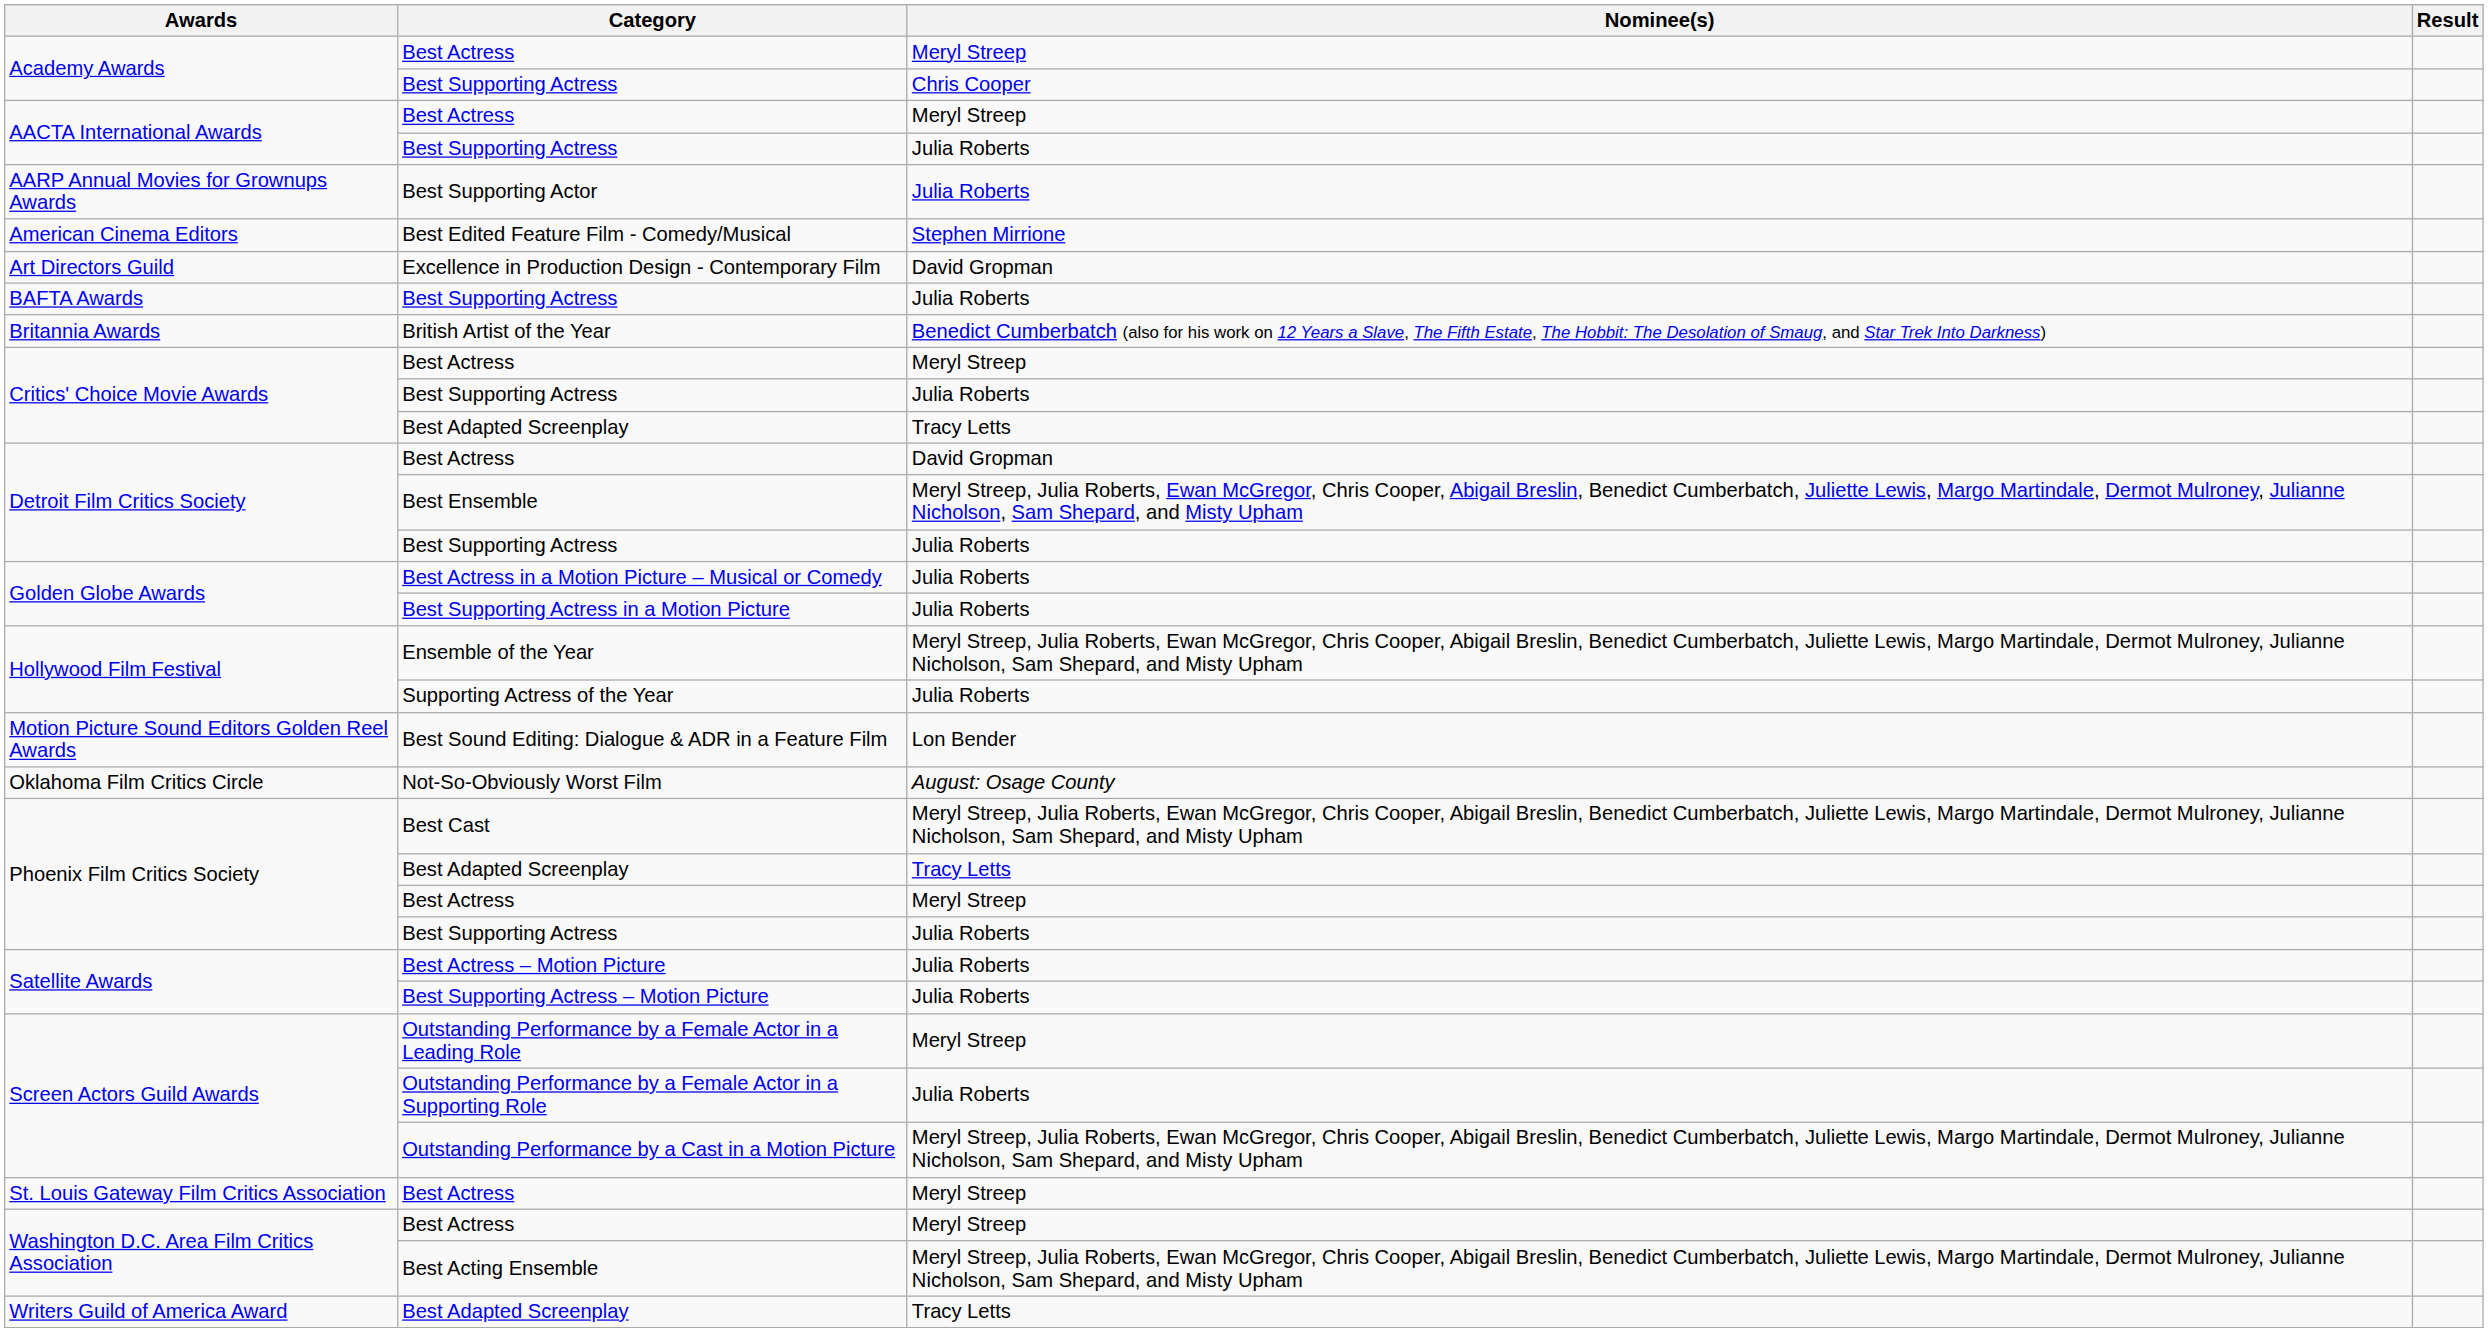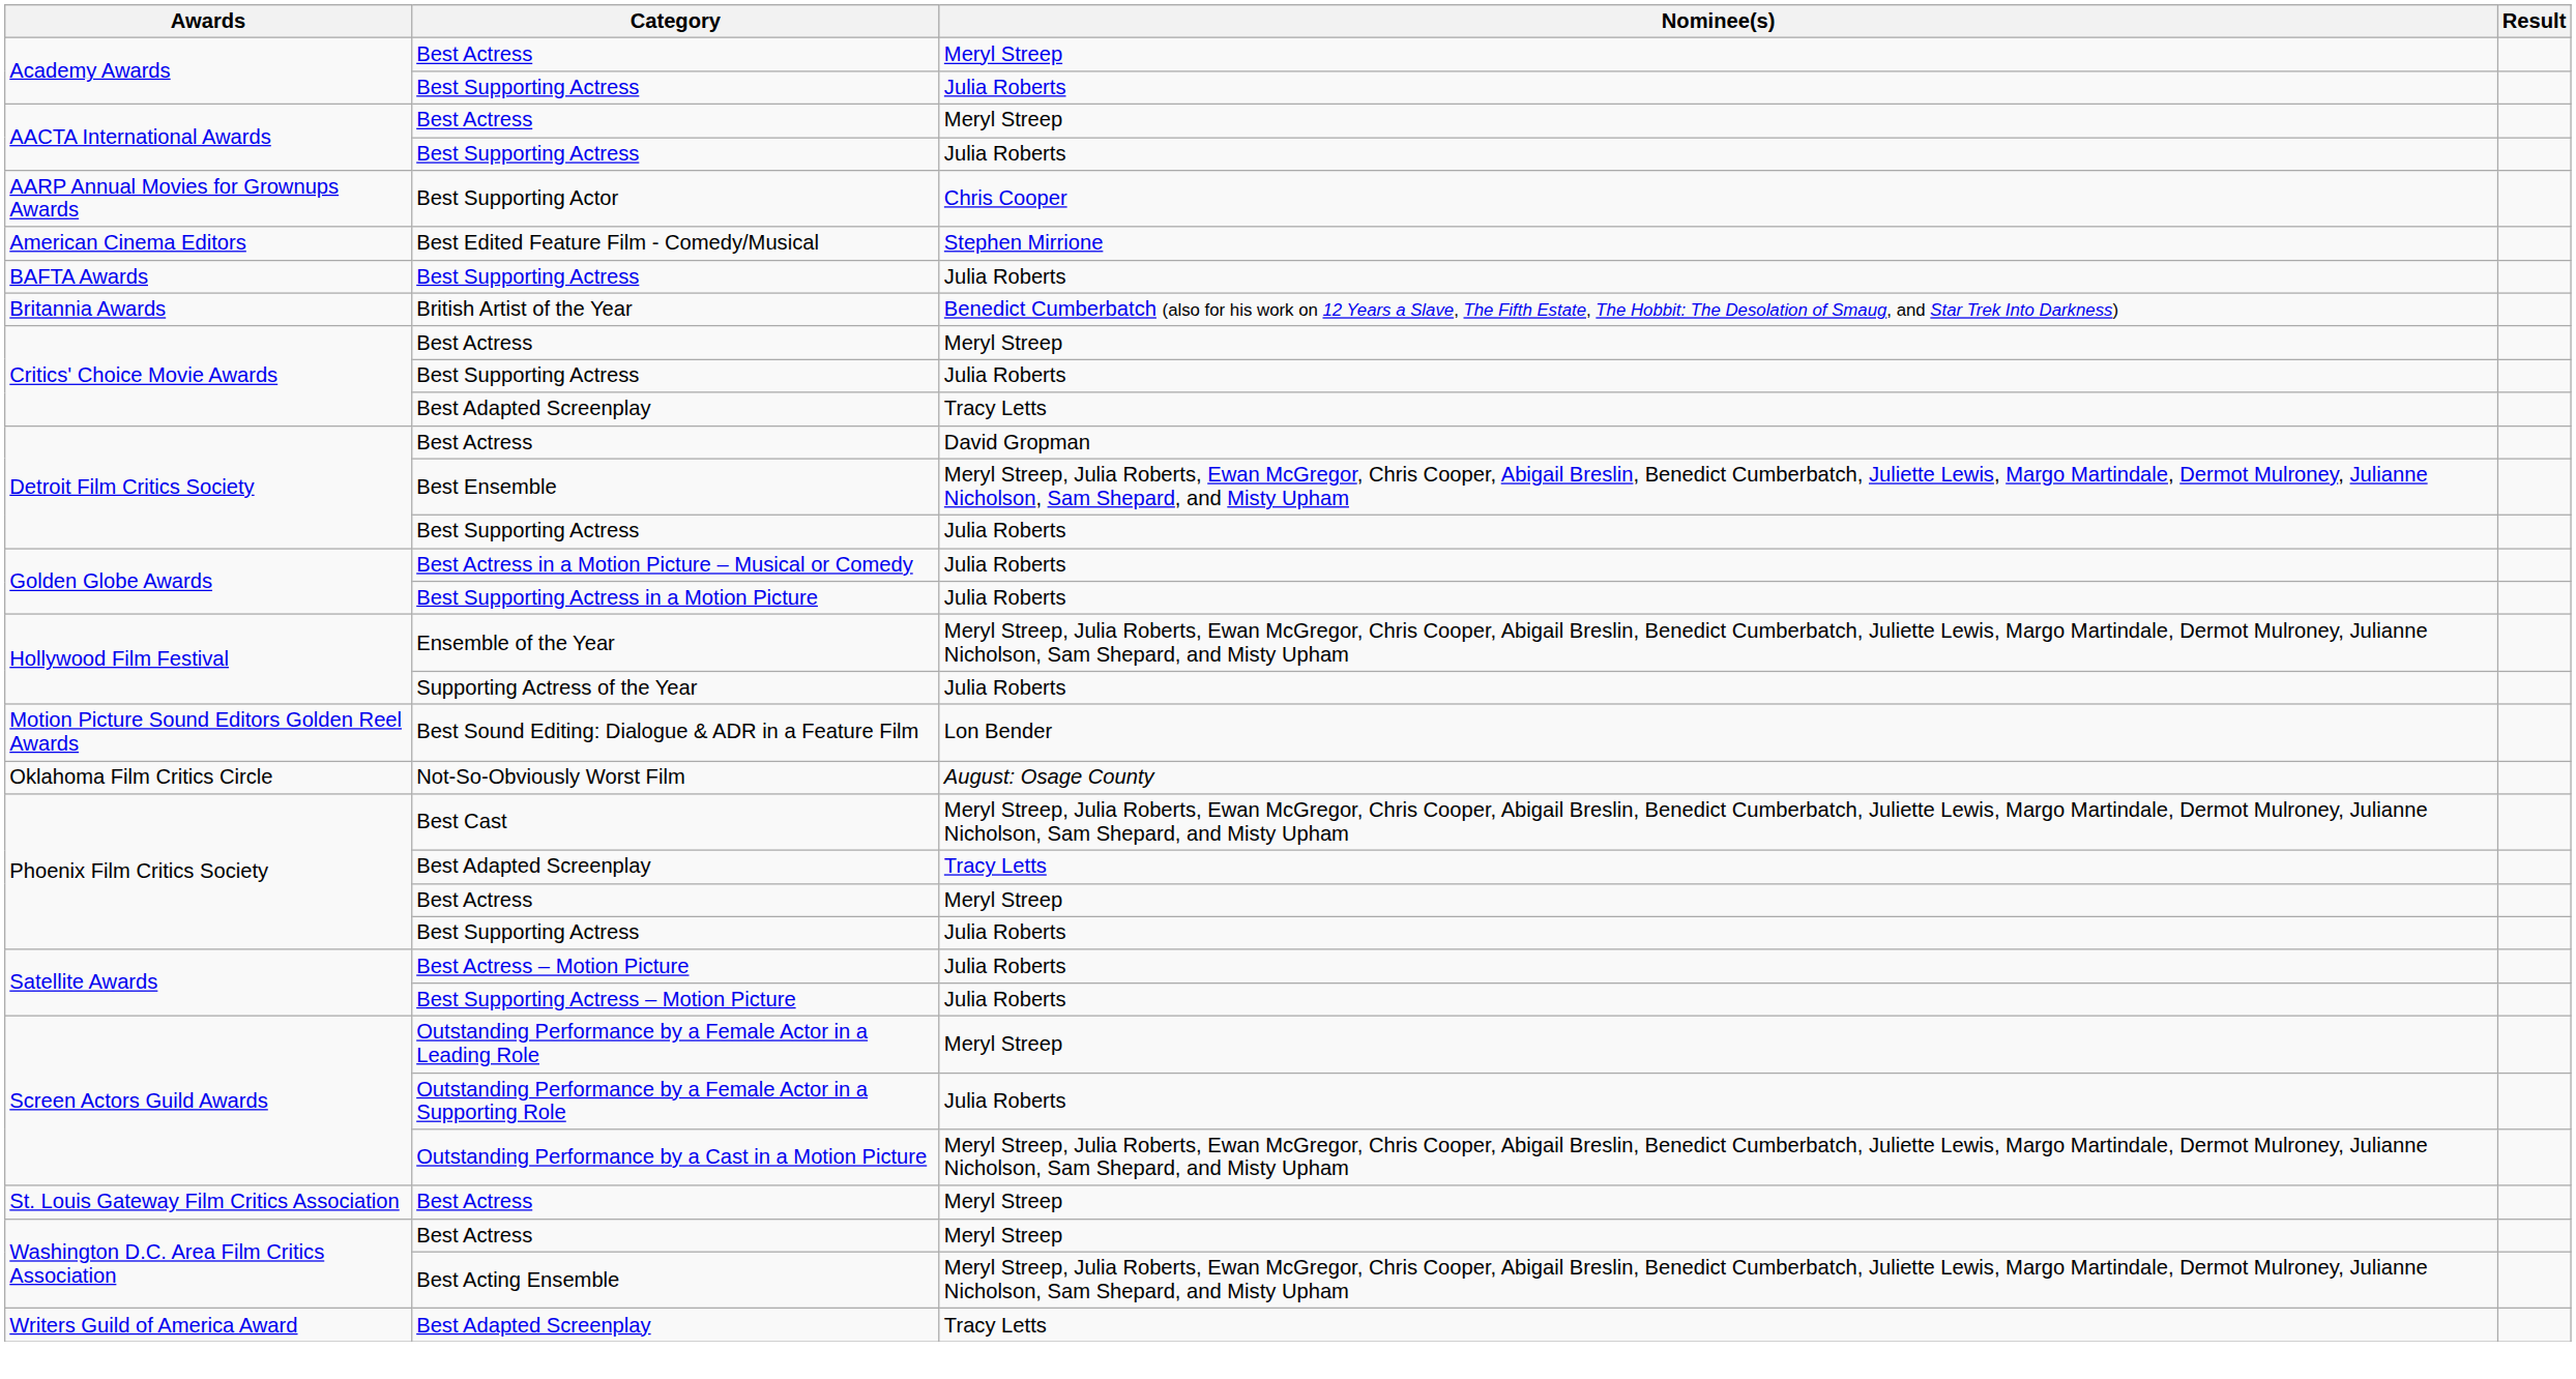Academy Awards / Best Supporting Actress | Nominee(s): Chris Cooper -> Julia Roberts
Best Supporting Actor | Nominee(s): Julia Roberts -> Chris Cooper
- row: Art Directors Guild | Excellence in Production Design - Contemporary Film | David Gropman
